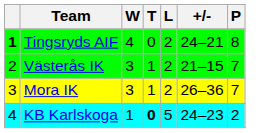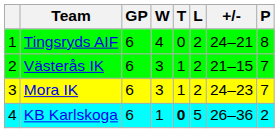+ column: GP | 6 | 6 | 6 | 6
Tingsryds AIF | column 1: bold -> normal
Mora IK | +/-: 26–36 -> 24–23
KB Karlskoga | +/-: 24–23 -> 26–36
